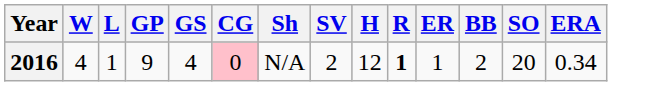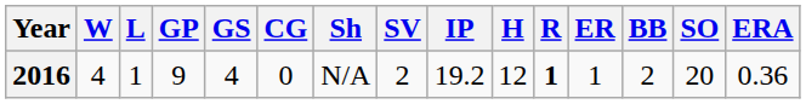+ column: IP | 19.2
2016 | CG: pink background -> no background
2016 | ERA: 0.34 -> 0.36
